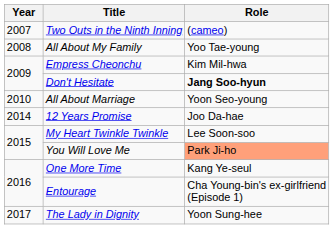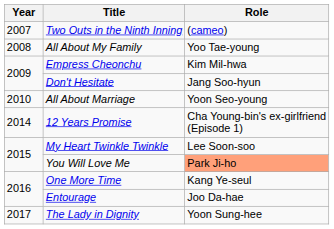Don't Hesitate | Role: bold -> normal
12 Years Promise | Role: Joo Da-hae -> Cha Young-bin's ex-girlfriend (Episode 1)
Entourage | Role: Cha Young-bin's ex-girlfriend (Episode 1) -> Joo Da-hae
